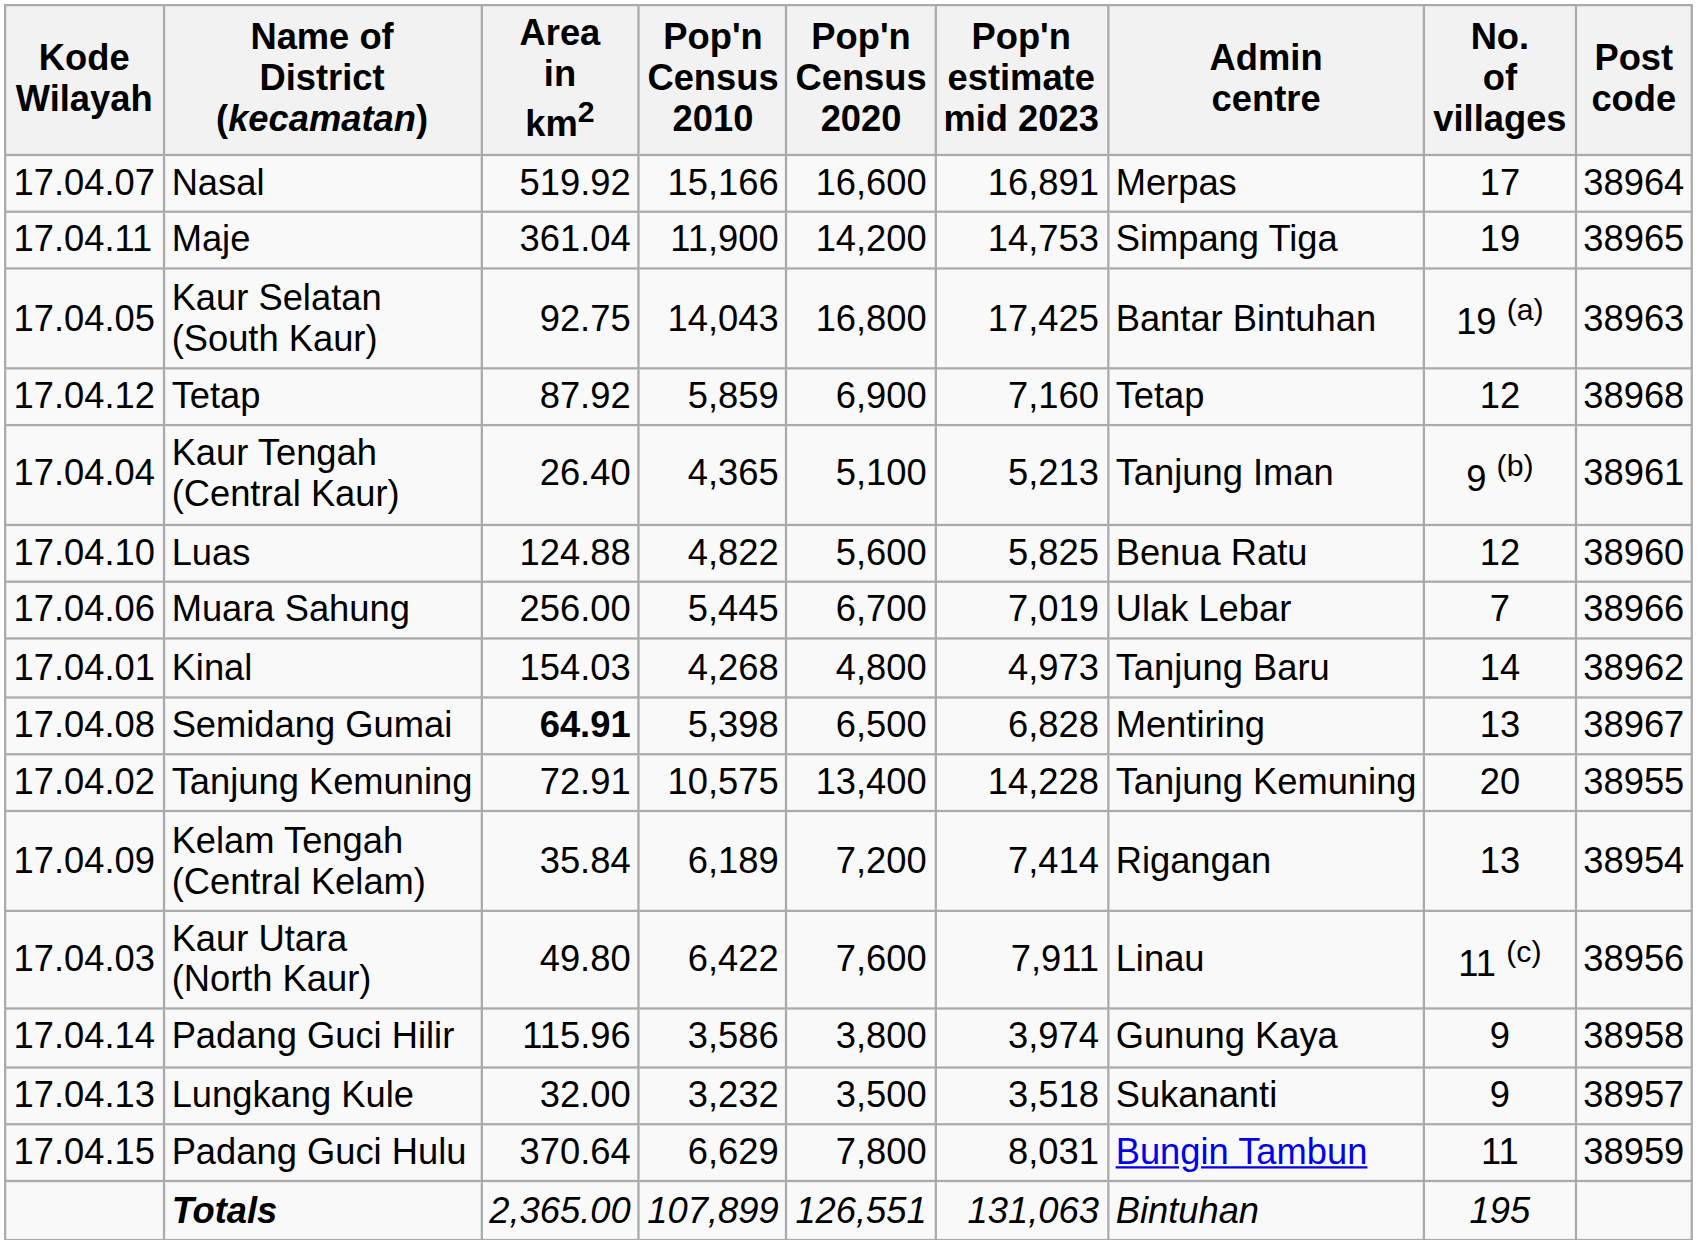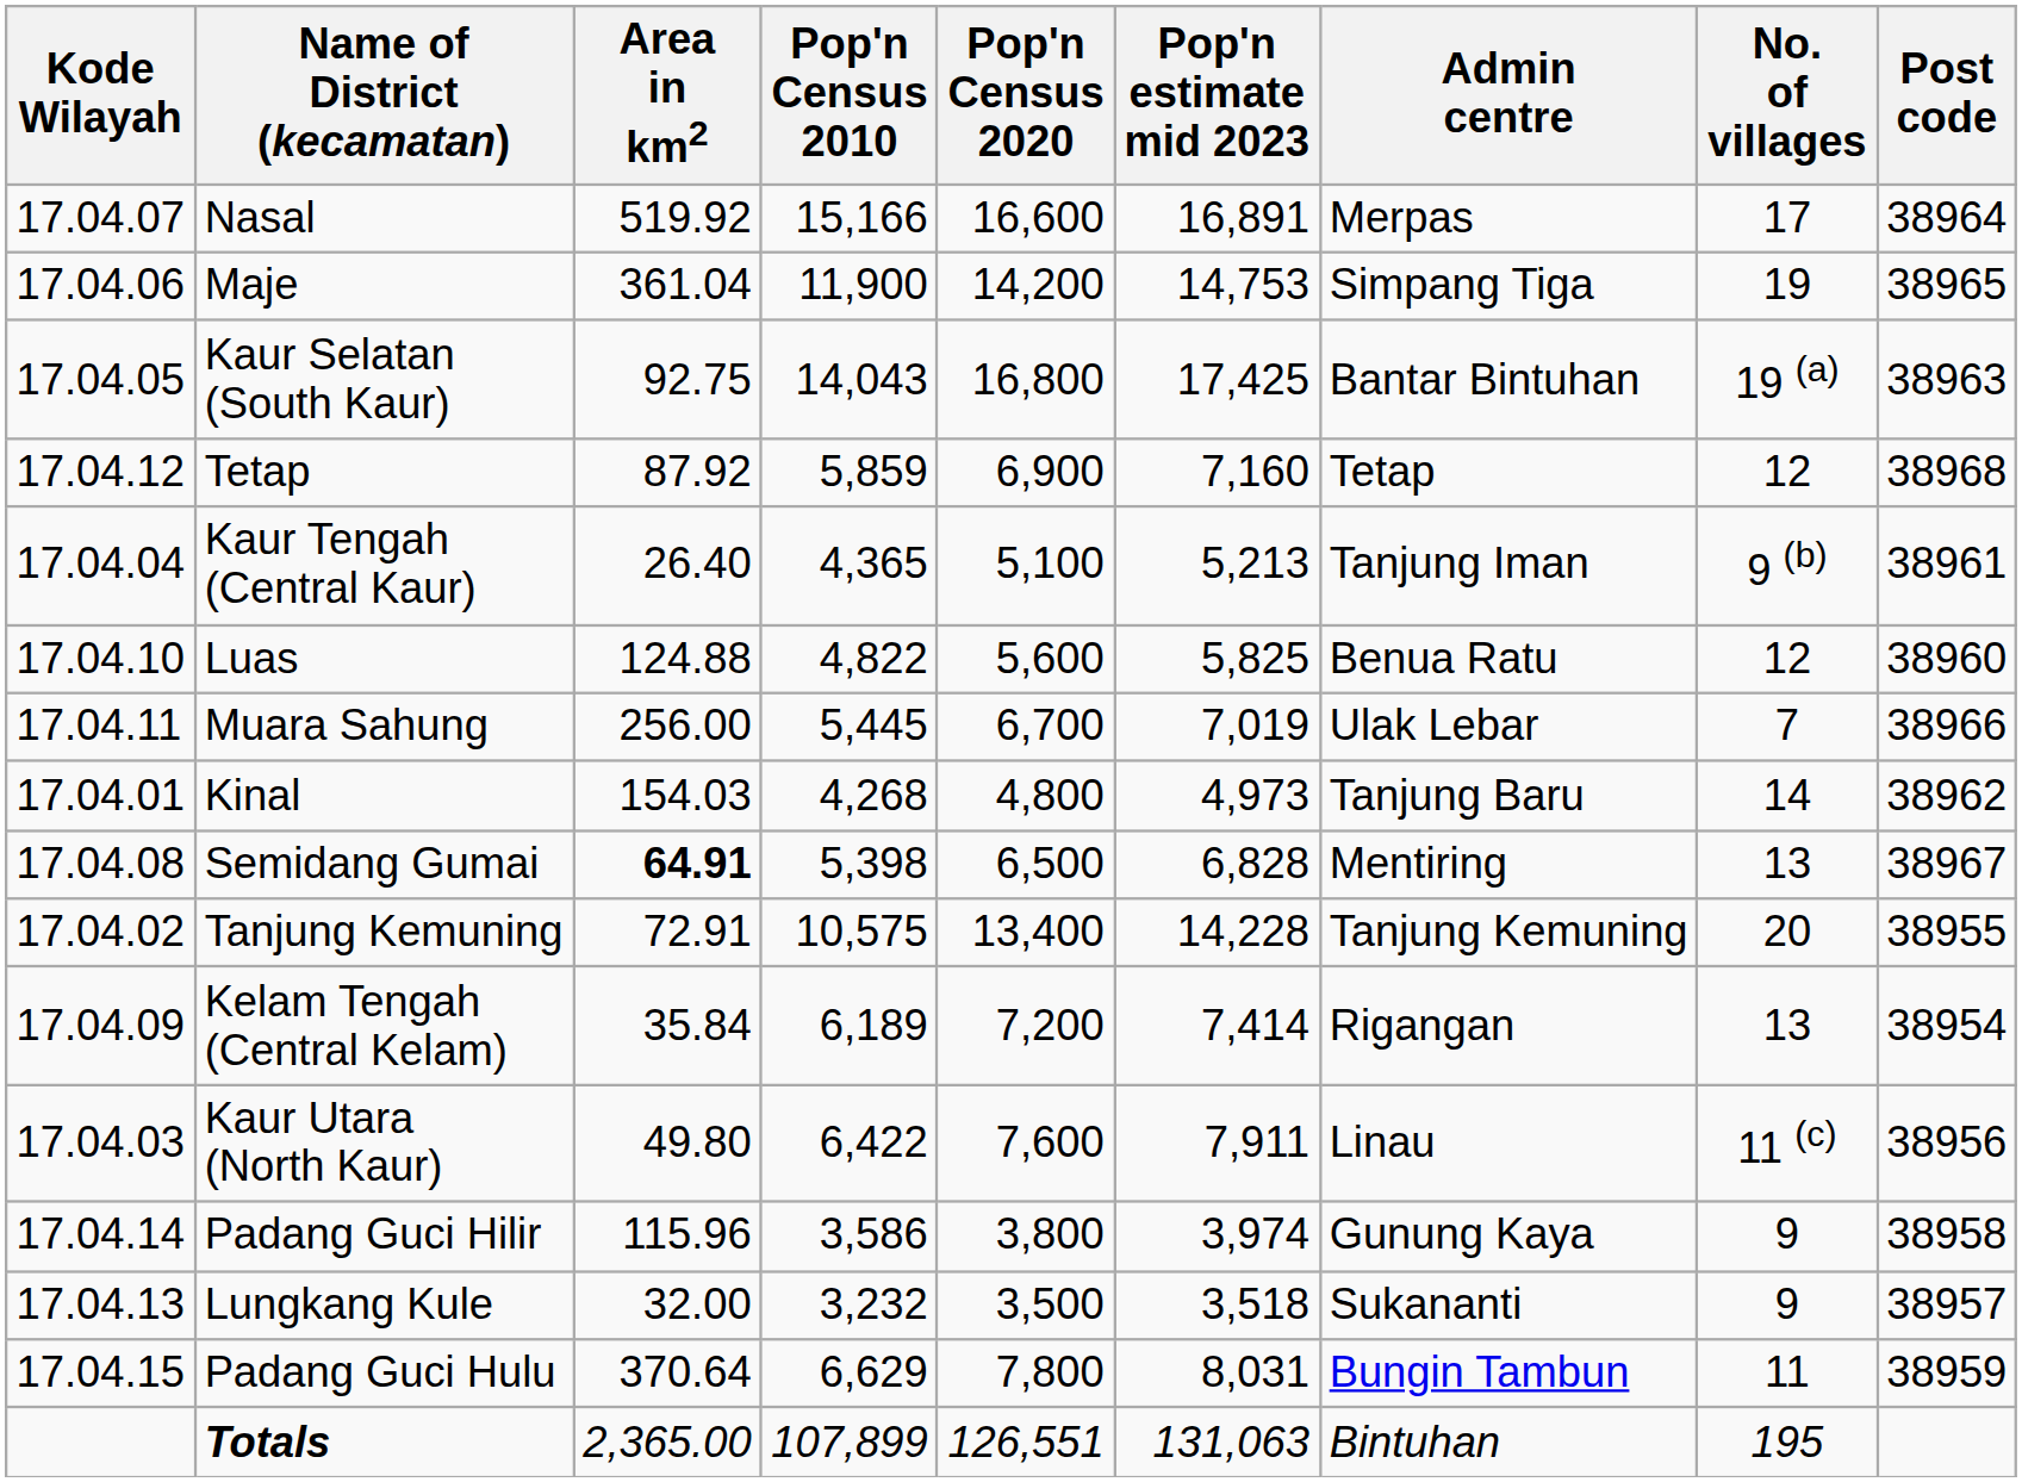Maje | Kode Wilayah: 17.04.11 -> 17.04.06
Muara Sahung | Kode Wilayah: 17.04.06 -> 17.04.11
